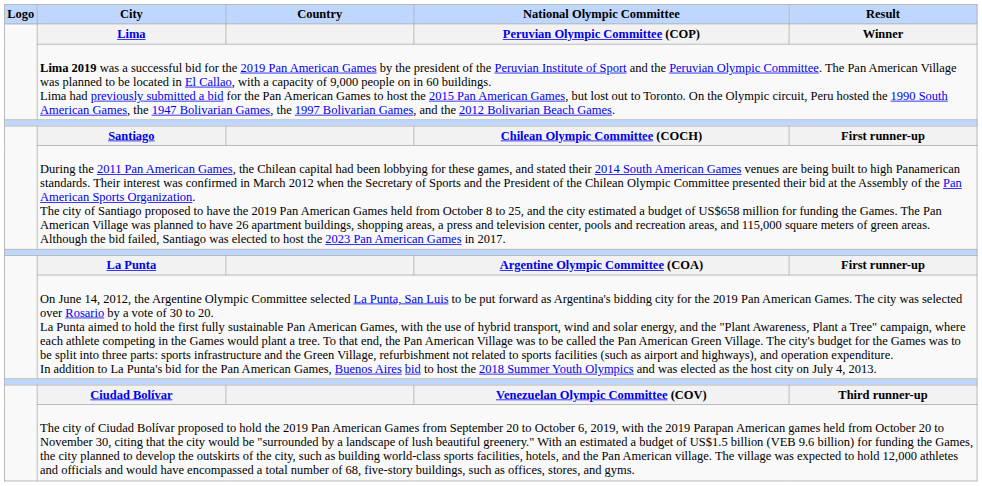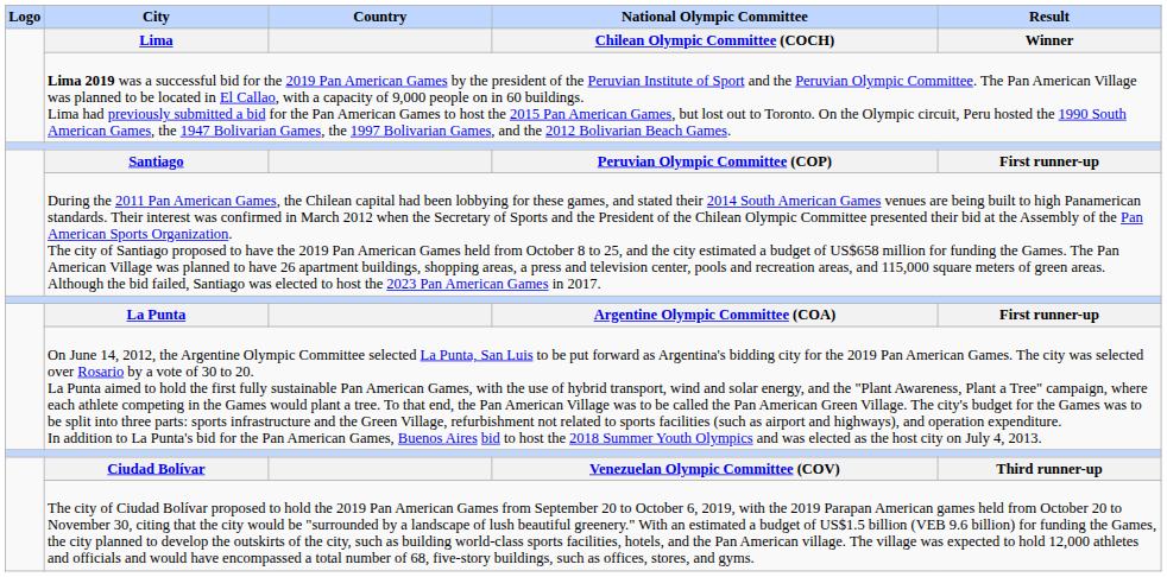Lima | National Olympic Committee: Peruvian Olympic Committee (COP) -> Chilean Olympic Committee (COCH)
Santiago | National Olympic Committee: Chilean Olympic Committee (COCH) -> Peruvian Olympic Committee (COP)
